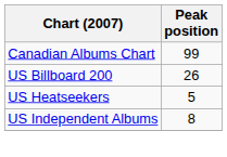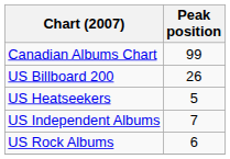US Independent Albums | Peak position: 8 -> 7
+ row: US Rock Albums | 6
